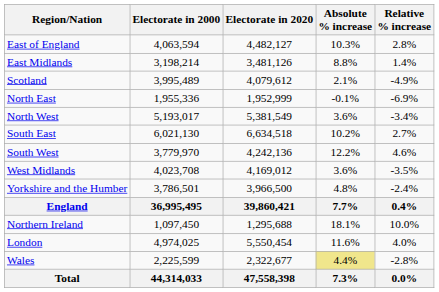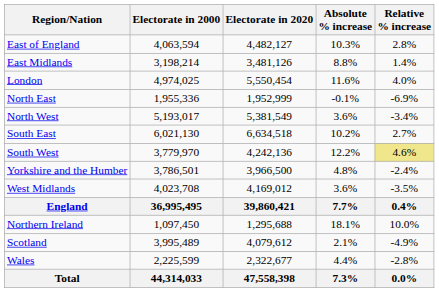rows swapped: London <-> Scotland
South West | Relative % increase: no background -> khaki background
rows swapped: West Midlands <-> Yorkshire and the Humber
Wales | Absolute % increase: khaki background -> no background
